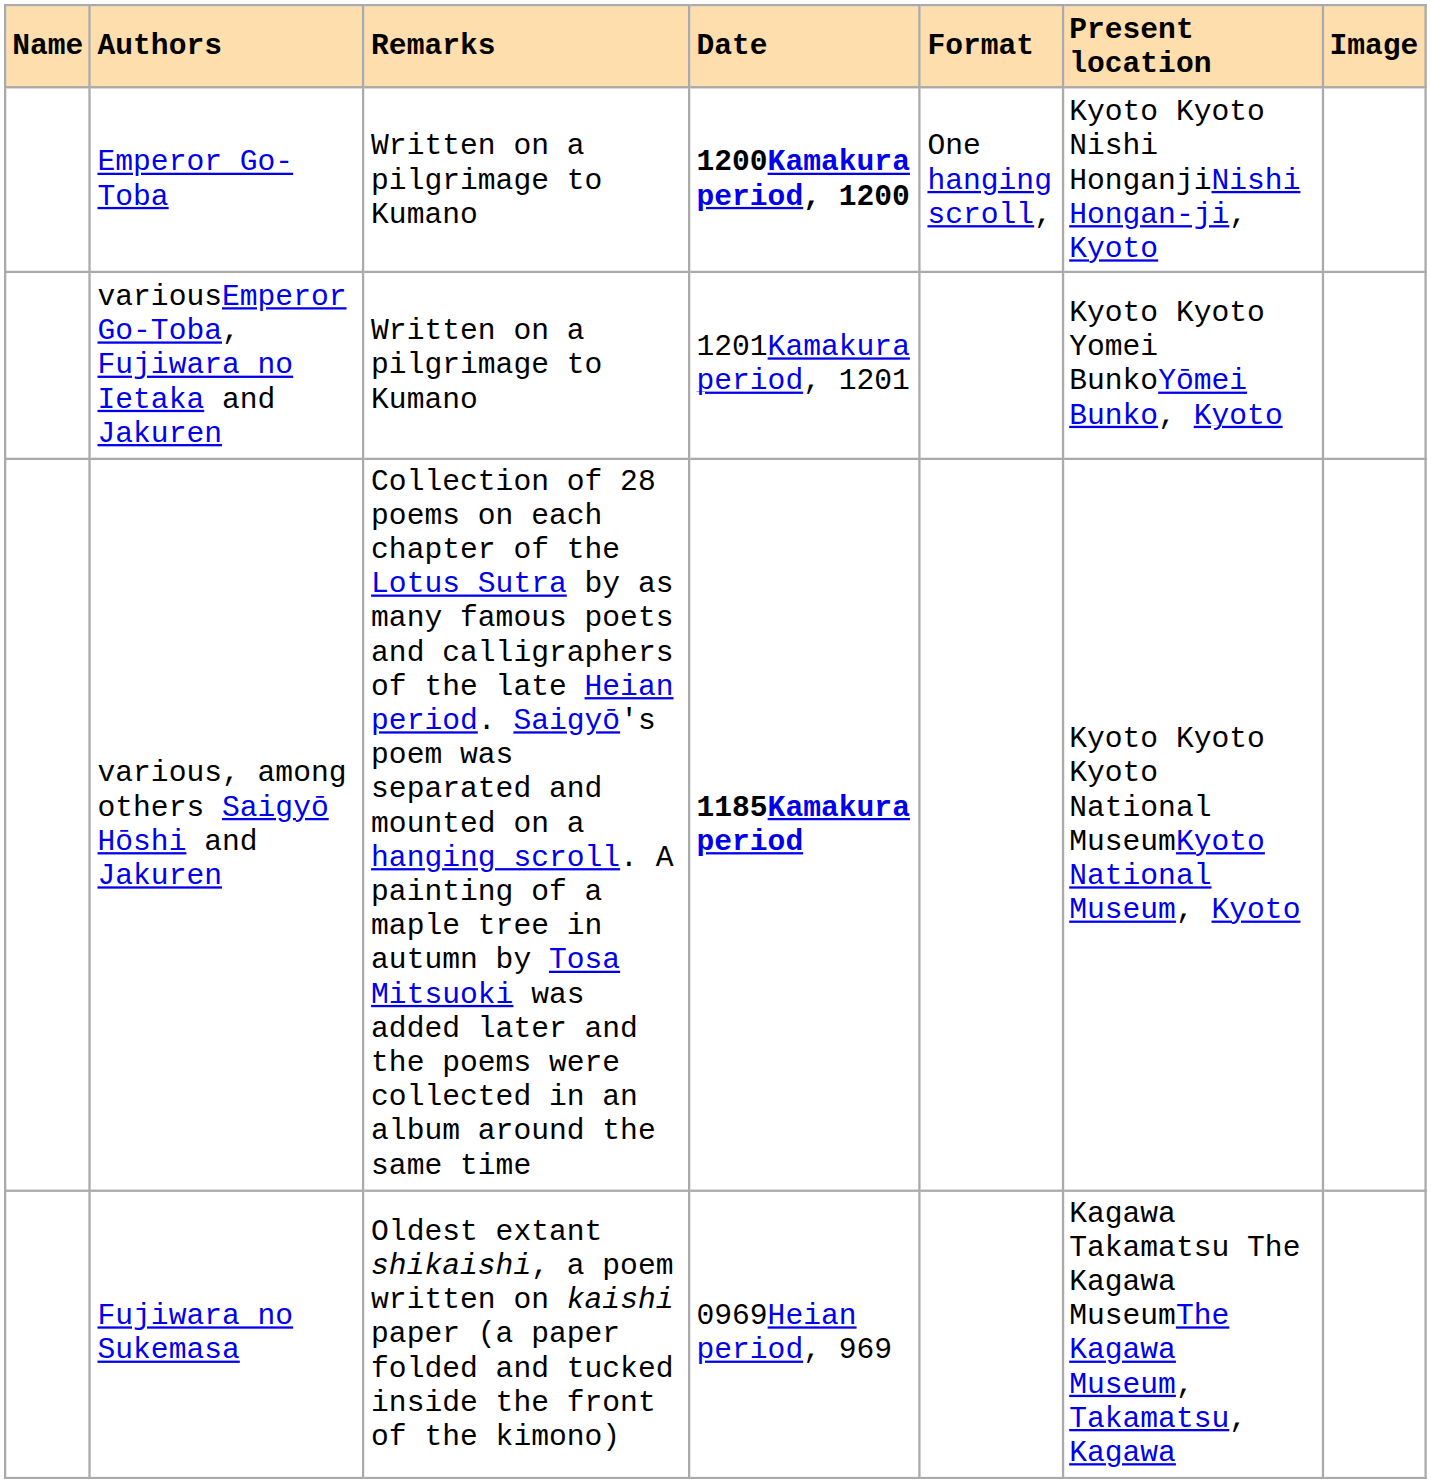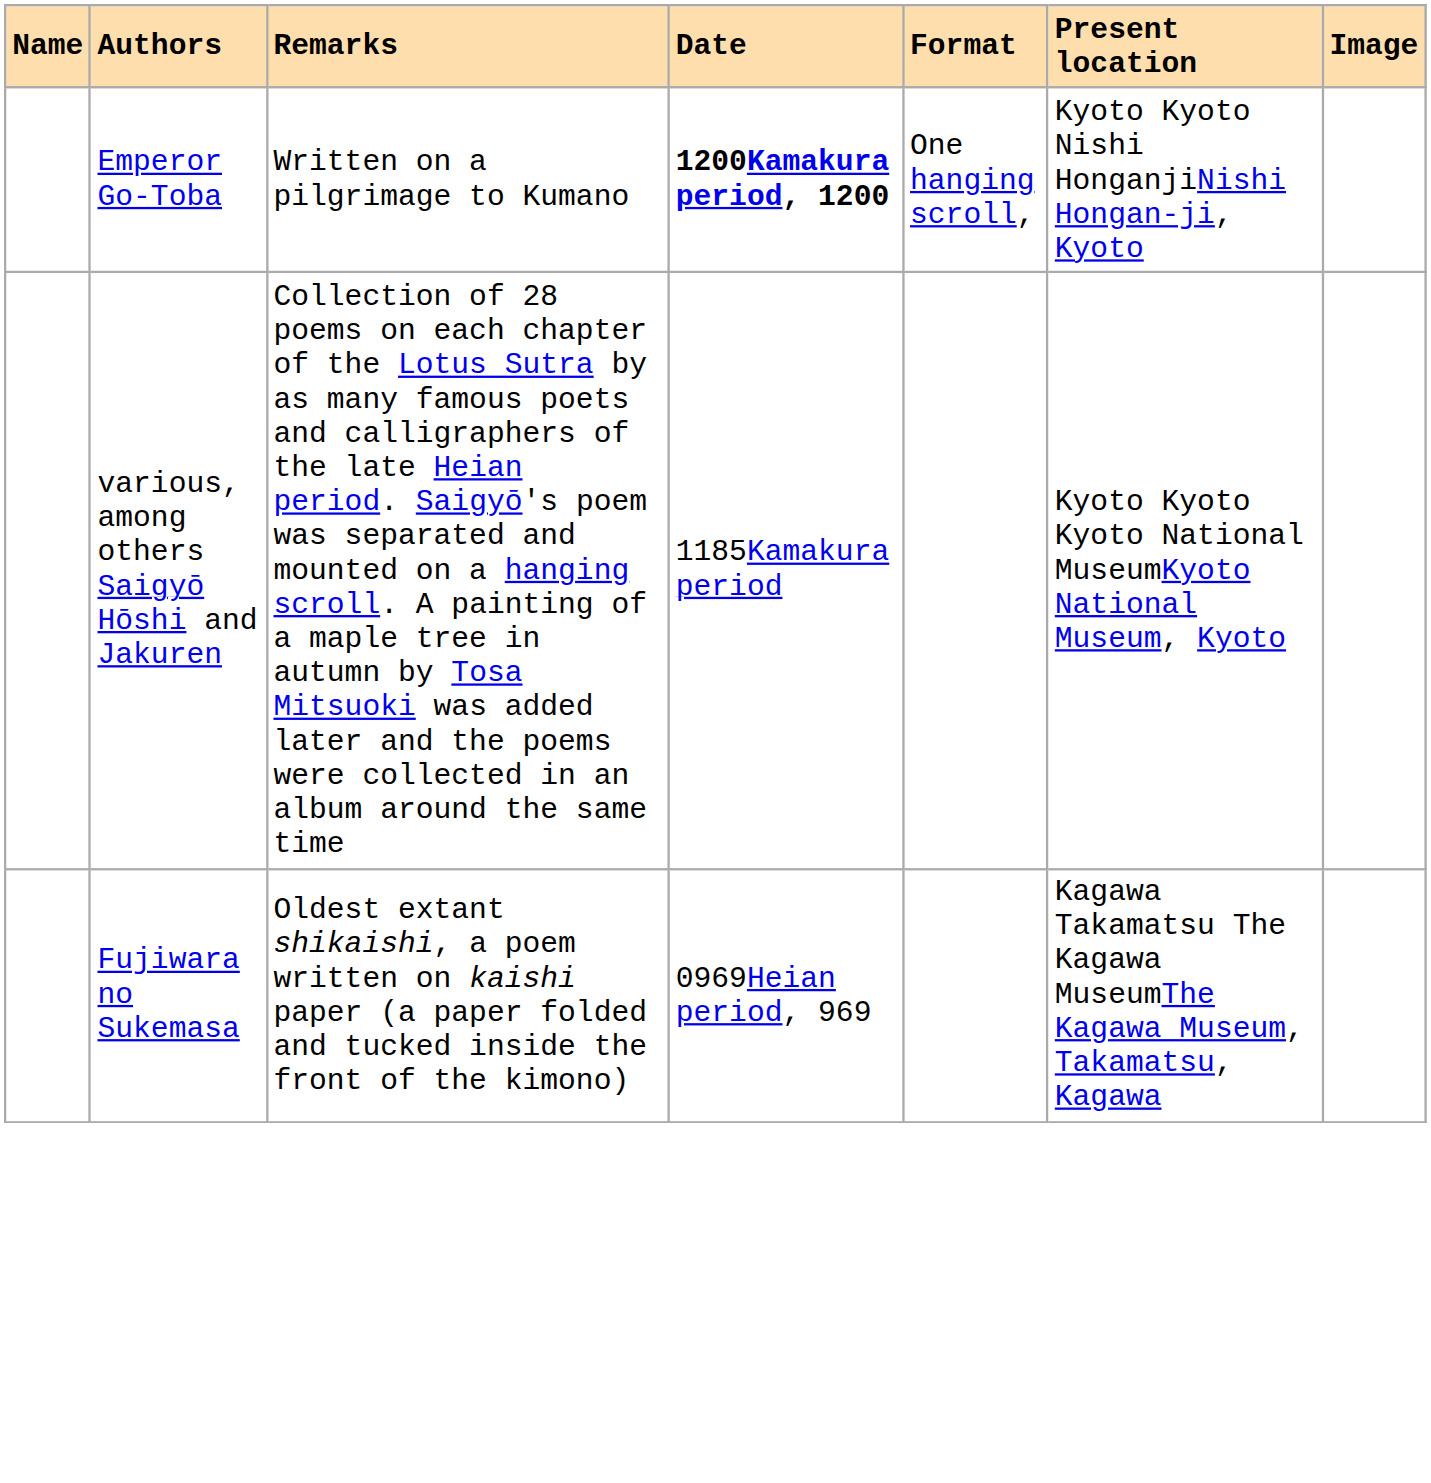- row: variousEmperor Go-Toba, Fujiwara no Ietaka and Jakuren | Written on a pilgrimage to Kumano | 1201Kamakura period, 1201 | Kyoto Kyoto Yomei BunkoYōmei Bunko, Kyoto
various, among others Saigyō Hōshi and Jakuren | Date: bold -> normal
